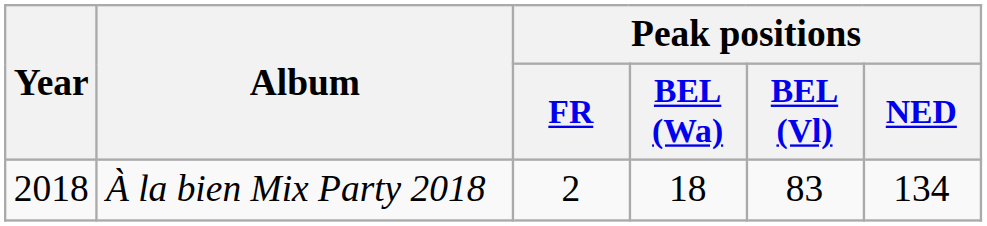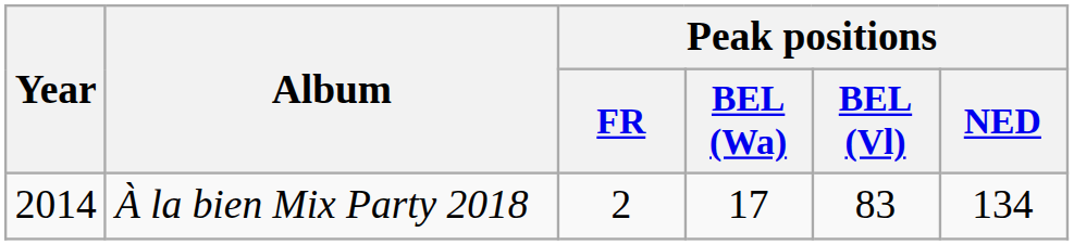À la bien Mix Party 2018 | Year: 2018 -> 2014
À la bien Mix Party 2018 | Peak positions / BEL (Wa): 18 -> 17
